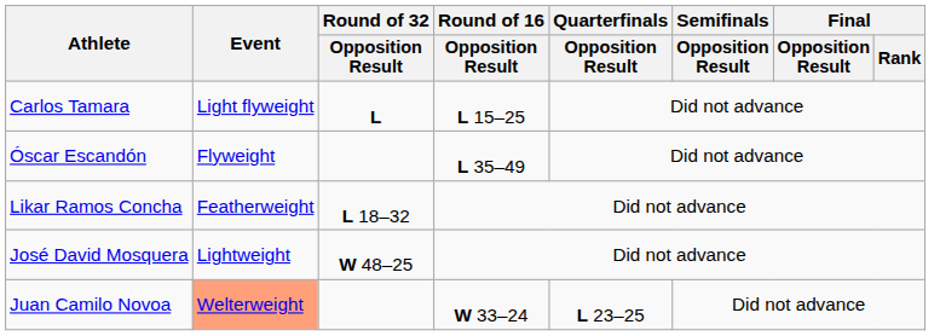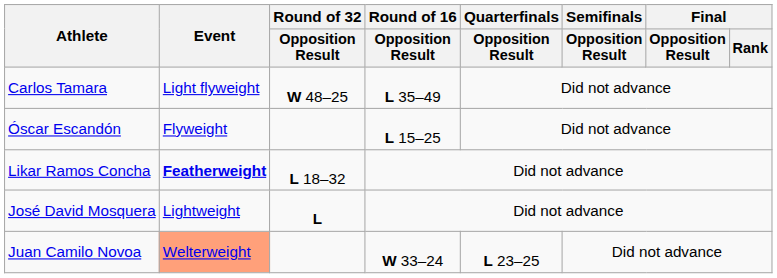Carlos Tamara | Round of 32 / Opposition Result: L -> W 48–25
Carlos Tamara | Round of 16 / Opposition Result: L 15–25 -> L 35–49
Óscar Escandón | Round of 16 / Opposition Result: L 35–49 -> L 15–25
Likar Ramos Concha | Event: normal -> bold
José David Mosquera | Round of 32 / Opposition Result: W 48–25 -> L
